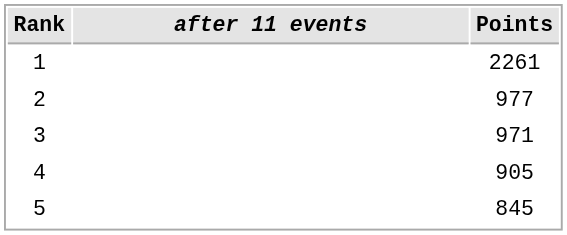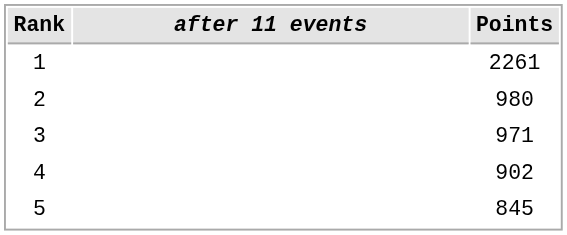2 | Points: 977 -> 980
4 | Points: 905 -> 902
